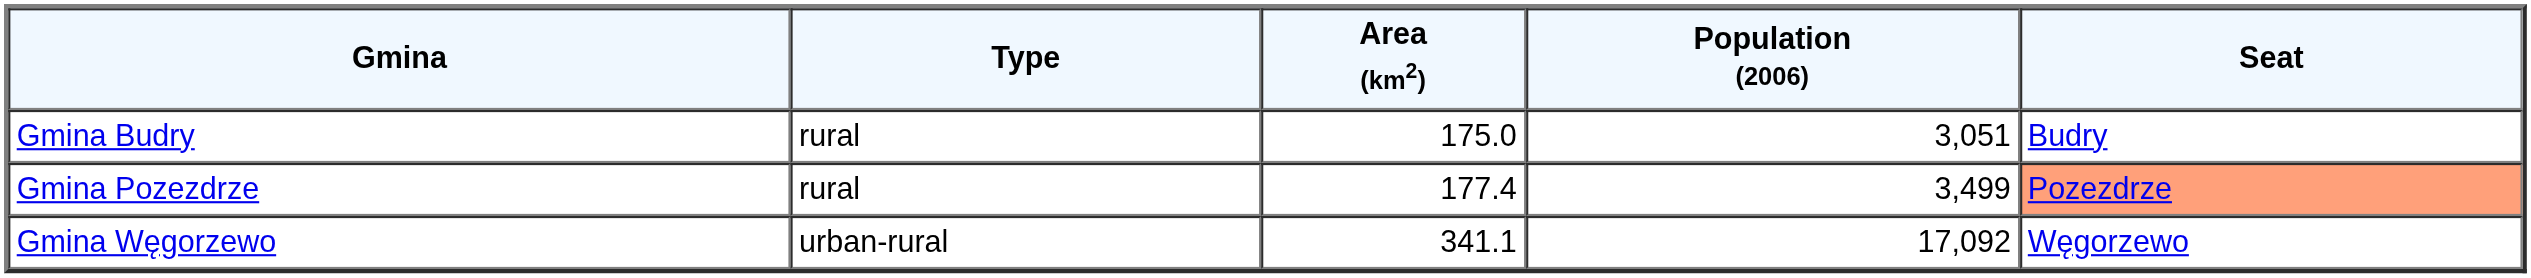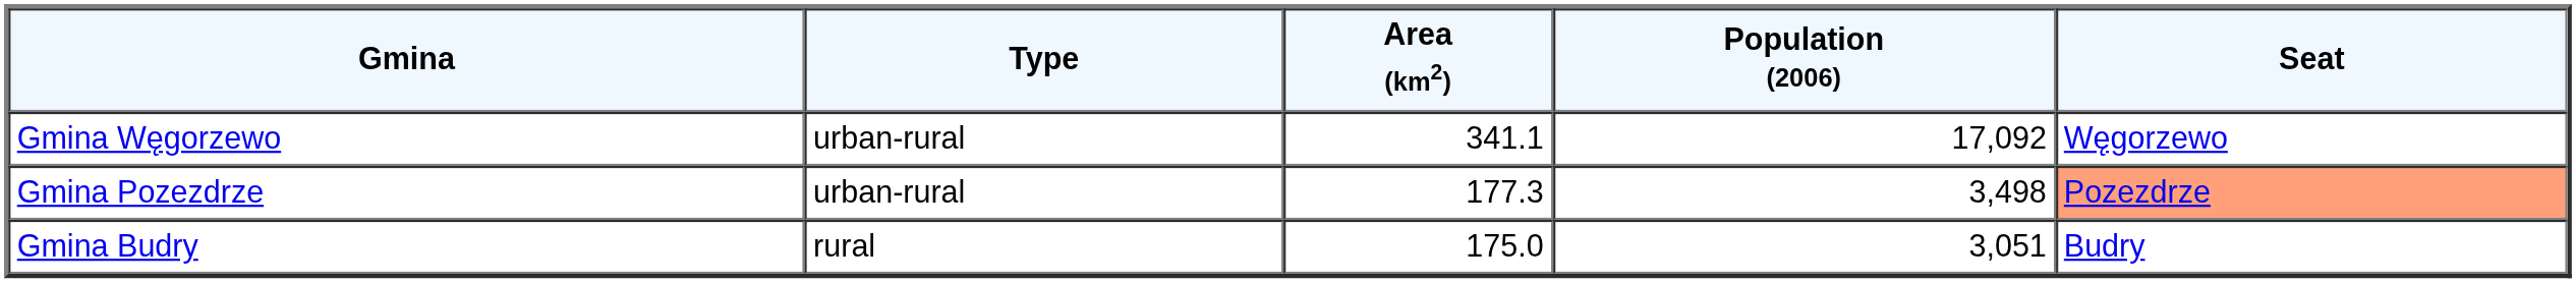rows swapped: Gmina Węgorzewo <-> Gmina Budry
Gmina Pozezdrze | Type: rural -> urban-rural
Gmina Pozezdrze | Area (km2): 177.4 -> 177.3
Gmina Pozezdrze | Population (2006): 3,499 -> 3,498
